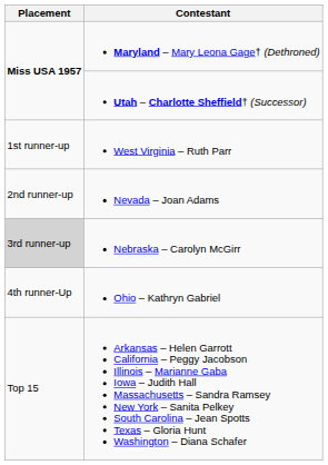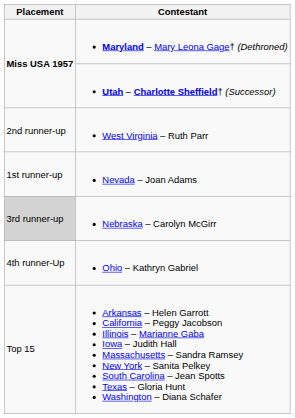West Virginia – Ruth Parr | Placement: 1st runner-up -> 2nd runner-up
Nevada – Joan Adams | Placement: 2nd runner-up -> 1st runner-up
